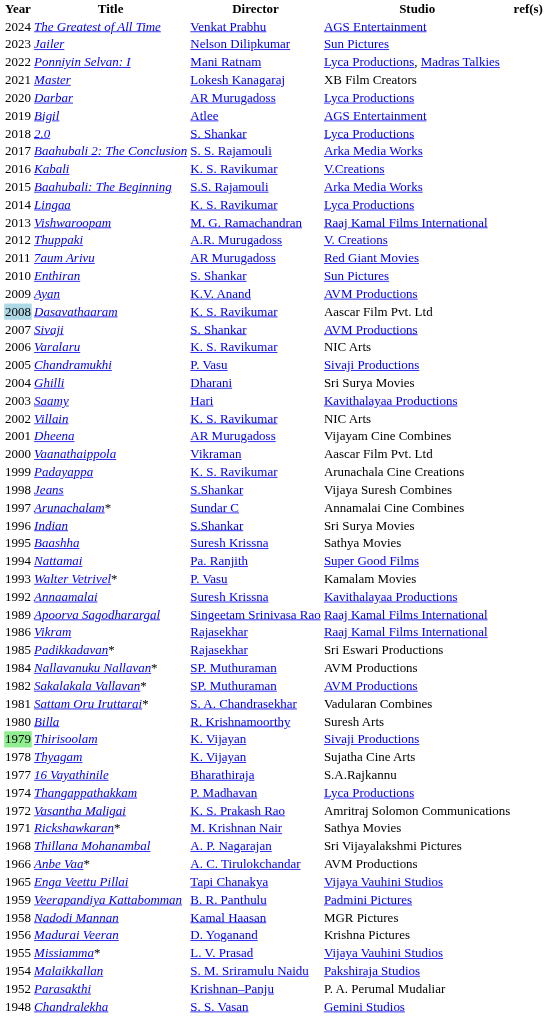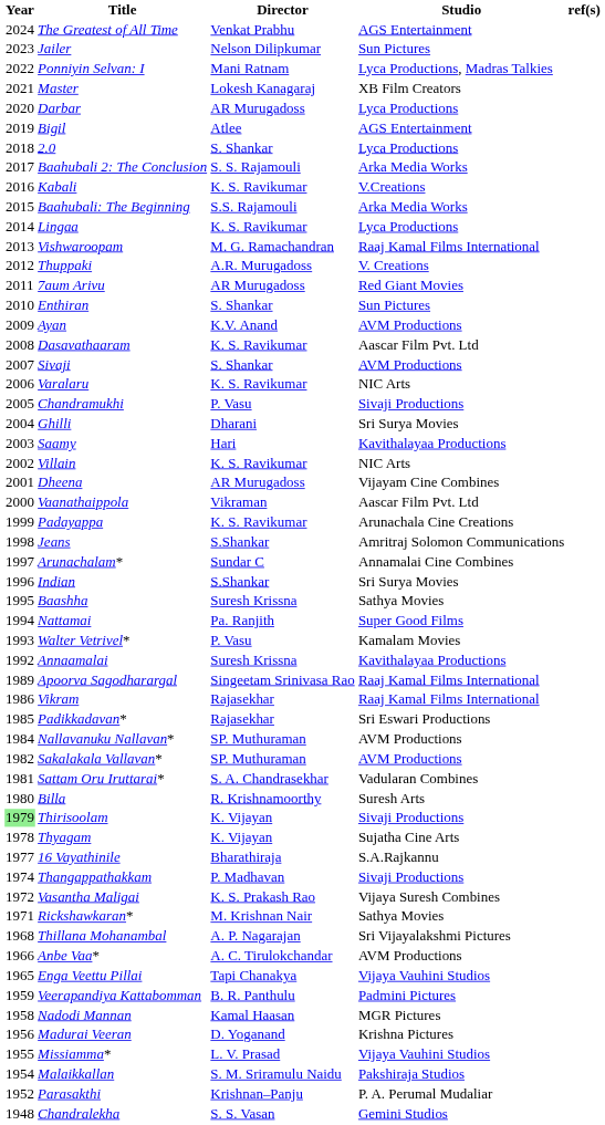Dasavathaaram | Year: lightblue background -> no background
Jeans | Studio: Vijaya Suresh Combines -> Amritraj Solomon Communications
Thangappathakkam | Studio: Lyca Productions -> Sivaji Productions
Vasantha Maligai | Studio: Amritraj Solomon Communications -> Vijaya Suresh Combines
